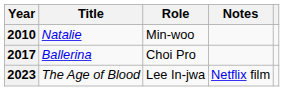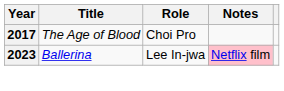- row: 2010 | Natalie | Min-woo
2017 | Title: Ballerina -> The Age of Blood
2023 | Title: The Age of Blood -> Ballerina
2023 | Notes: no background -> pink background
